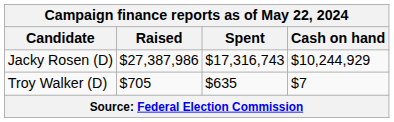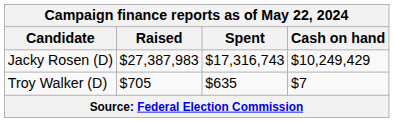Jacky Rosen (D) | Raised: $27,387,986 -> $27,387,983
Jacky Rosen (D) | Cash on hand: $10,244,929 -> $10,249,429
